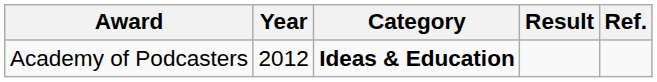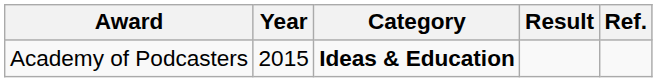Academy of Podcasters | Year: 2012 -> 2015
